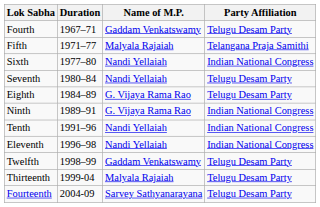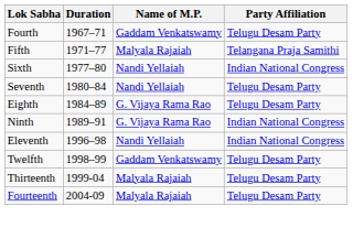- row: Tenth | 1991–96 | Nandi Yellaiah | Indian National Congress
Fourteenth | Name of M.P.: Sarvey Sathyanarayana -> Malyala Rajaiah
